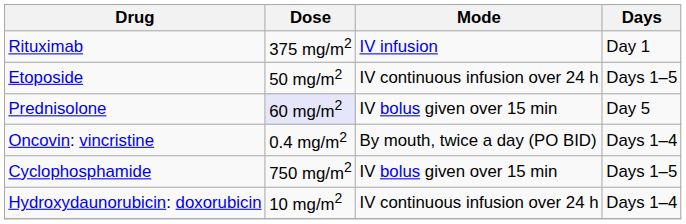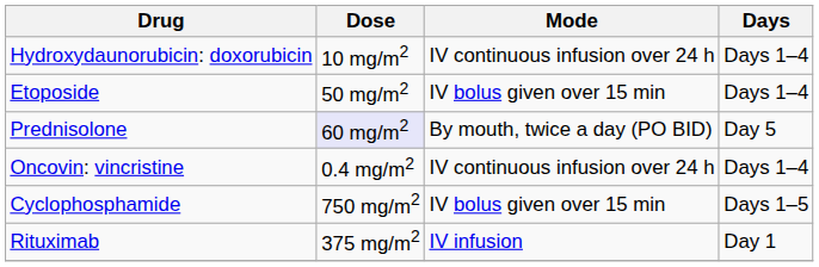rows swapped: Rituximab <-> Hydroxydaunorubicin: doxorubicin
Etoposide | Mode: IV continuous infusion over 24 h -> IV bolus given over 15 min
Etoposide | Days: Days 1–5 -> Days 1–4
Prednisolone | Mode: IV bolus given over 15 min -> By mouth, twice a day (PO BID)
Oncovin: vincristine | Mode: By mouth, twice a day (PO BID) -> IV continuous infusion over 24 h
